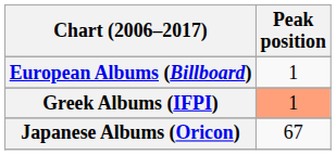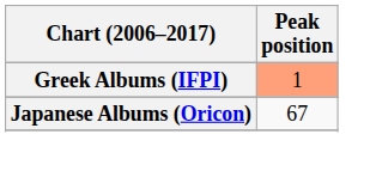- row: European Albums (Billboard) | 1
